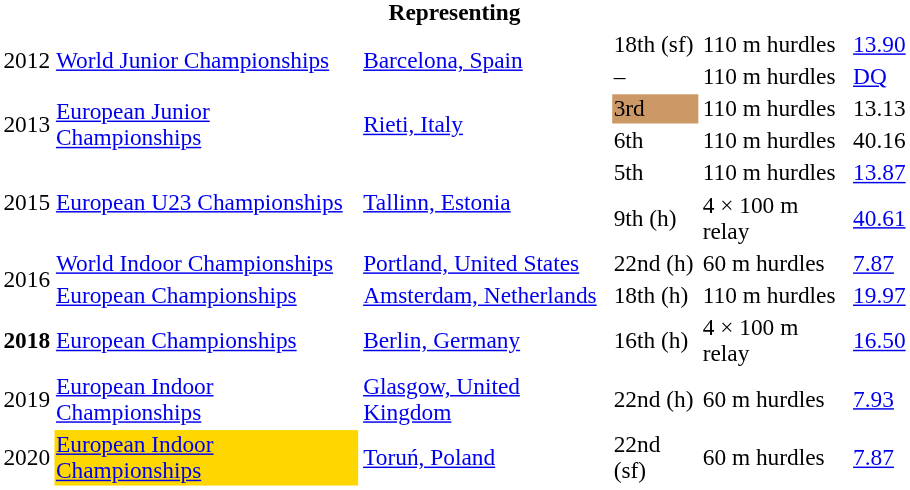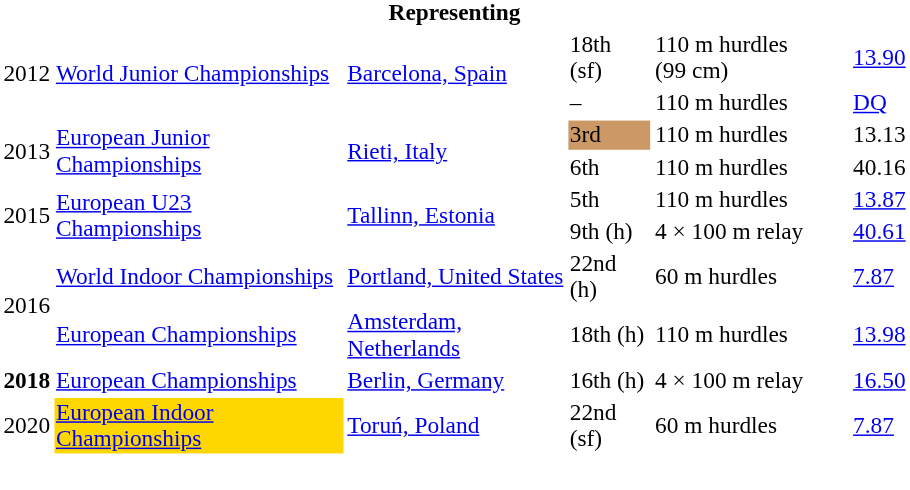18th (sf) | column 5: 110 m hurdles -> 110 m hurdles (99 cm)
18th (h) | column 6: 19.97 -> 13.98
- row: 2019 | European Indoor Championships | Glasgow, United Kingdom | 22nd (h) | 60 m hurdles | 7.93
